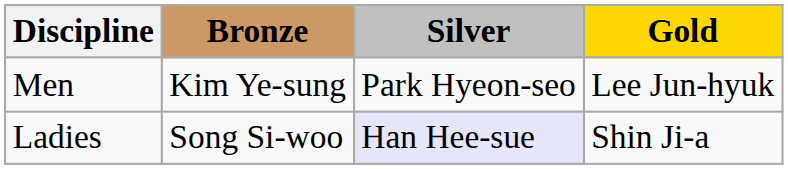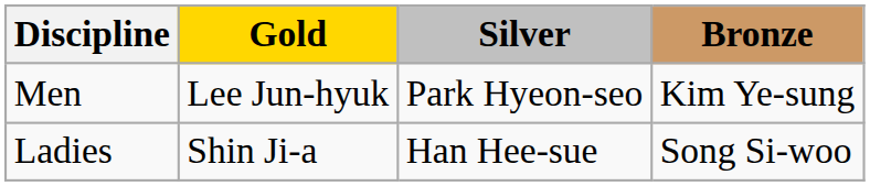columns swapped: Gold <-> Bronze
Ladies | Silver: lavender background -> no background
